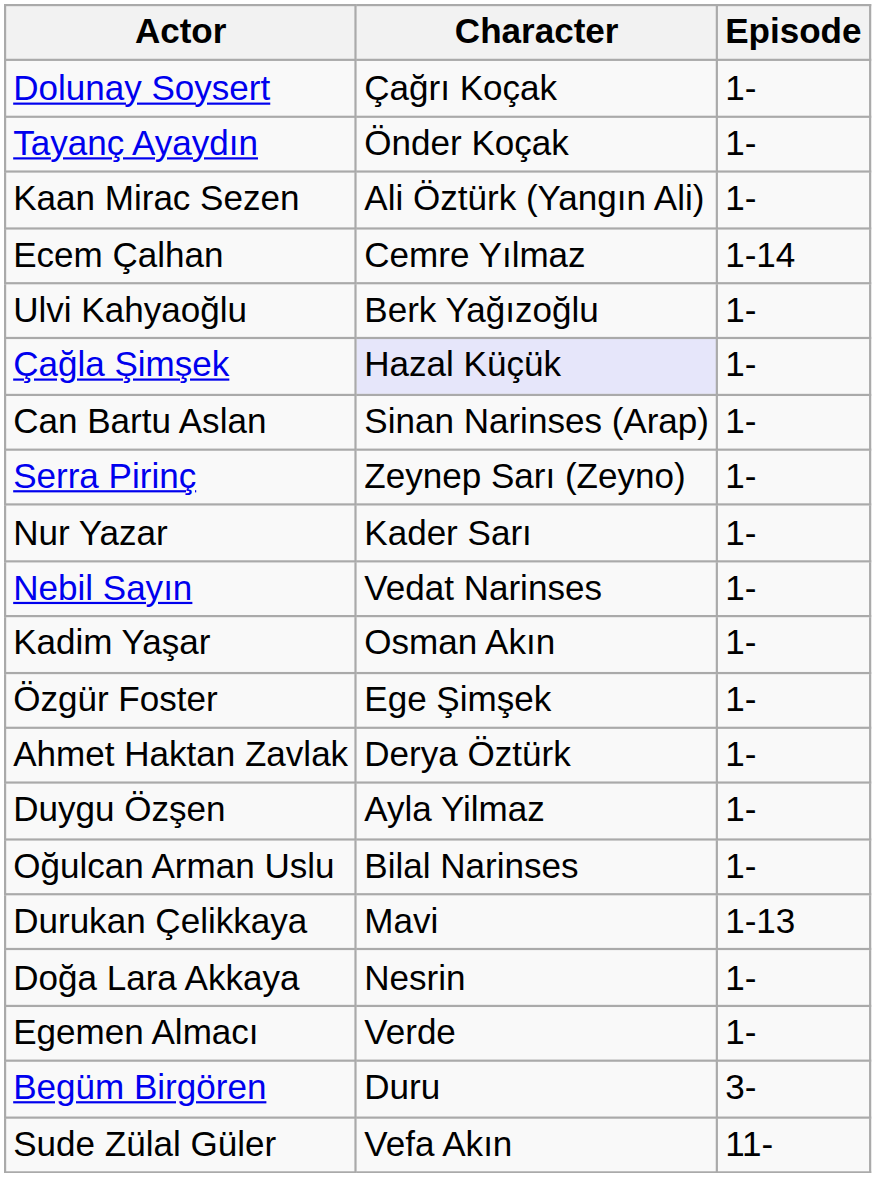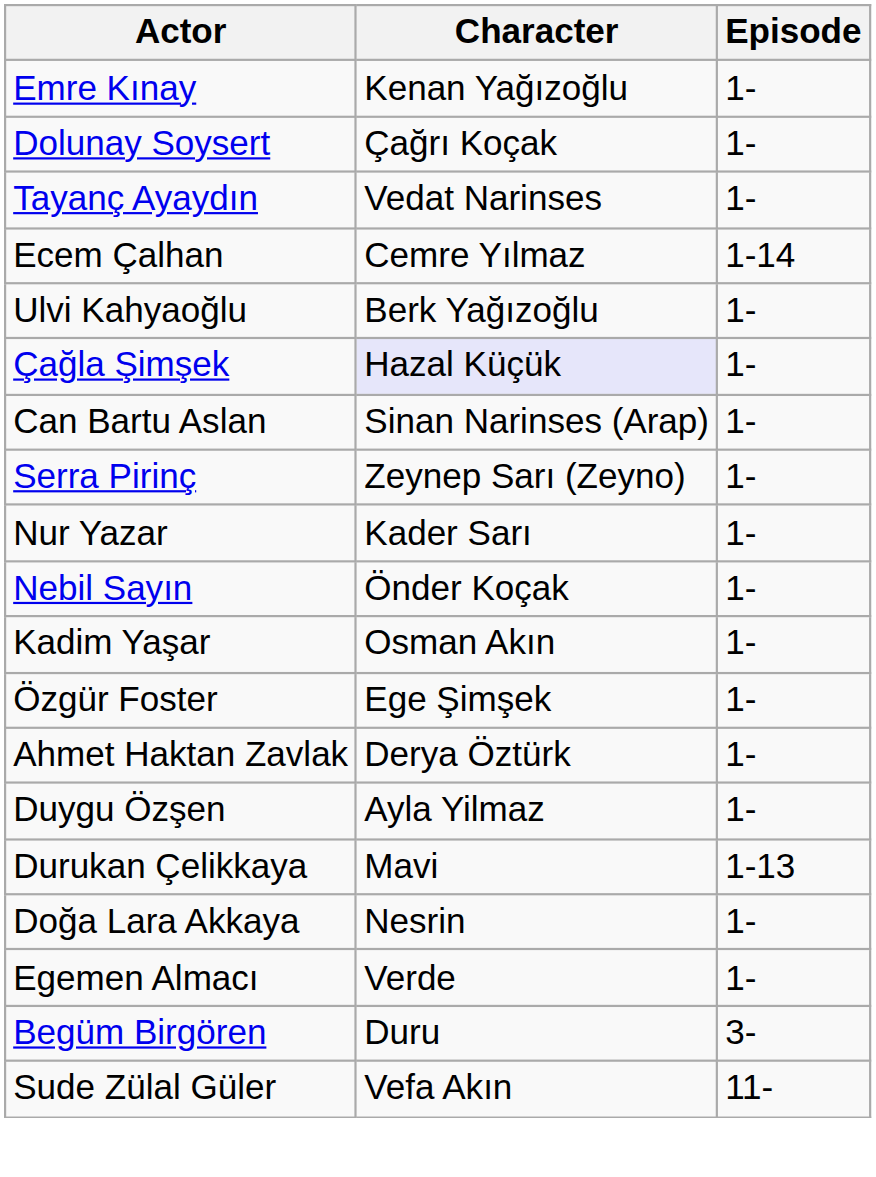+ row: Emre Kınay | Kenan Yağızoğlu | 1-
Tayanç Ayaydın | Character: Önder Koçak -> Vedat Narinses
- row: Kaan Mirac Sezen | Ali Öztürk (Yangın Ali) | 1-
Nebil Sayın | Character: Vedat Narinses -> Önder Koçak
- row: Oğulcan Arman Uslu | Bilal Narinses | 1-
